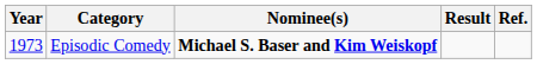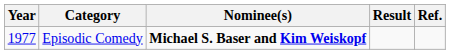Episodic Comedy | Year: 1973 -> 1977
